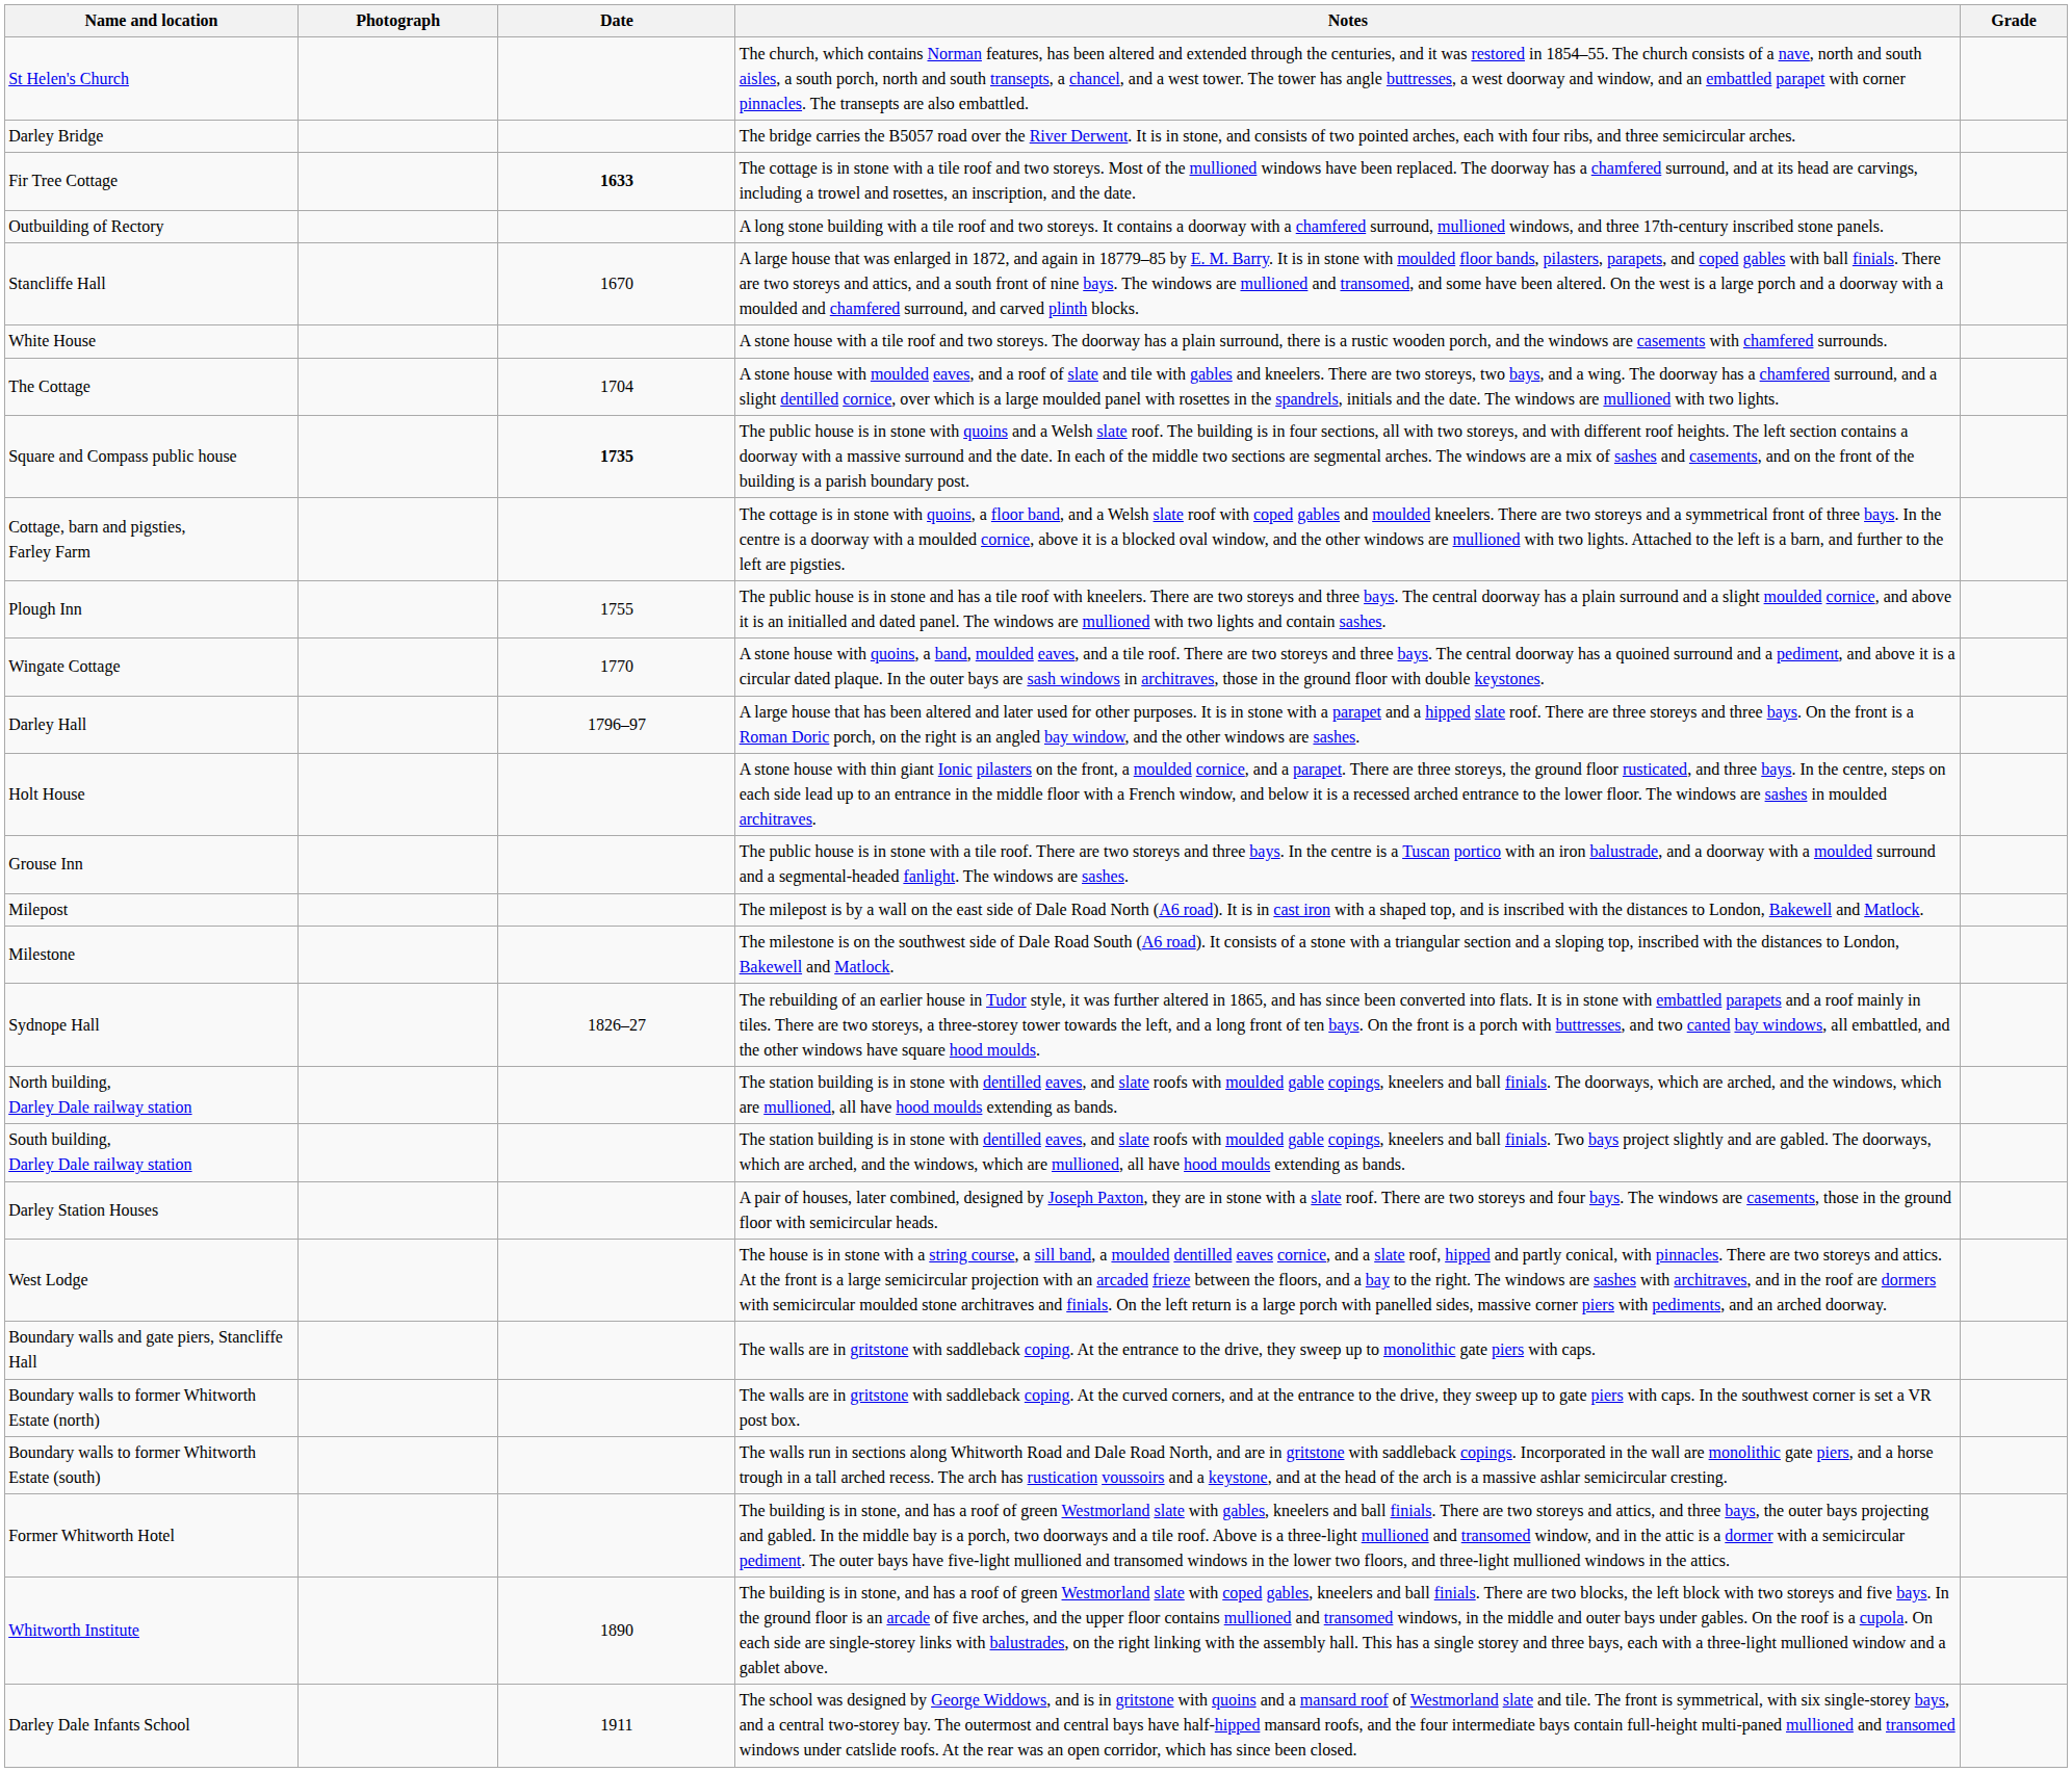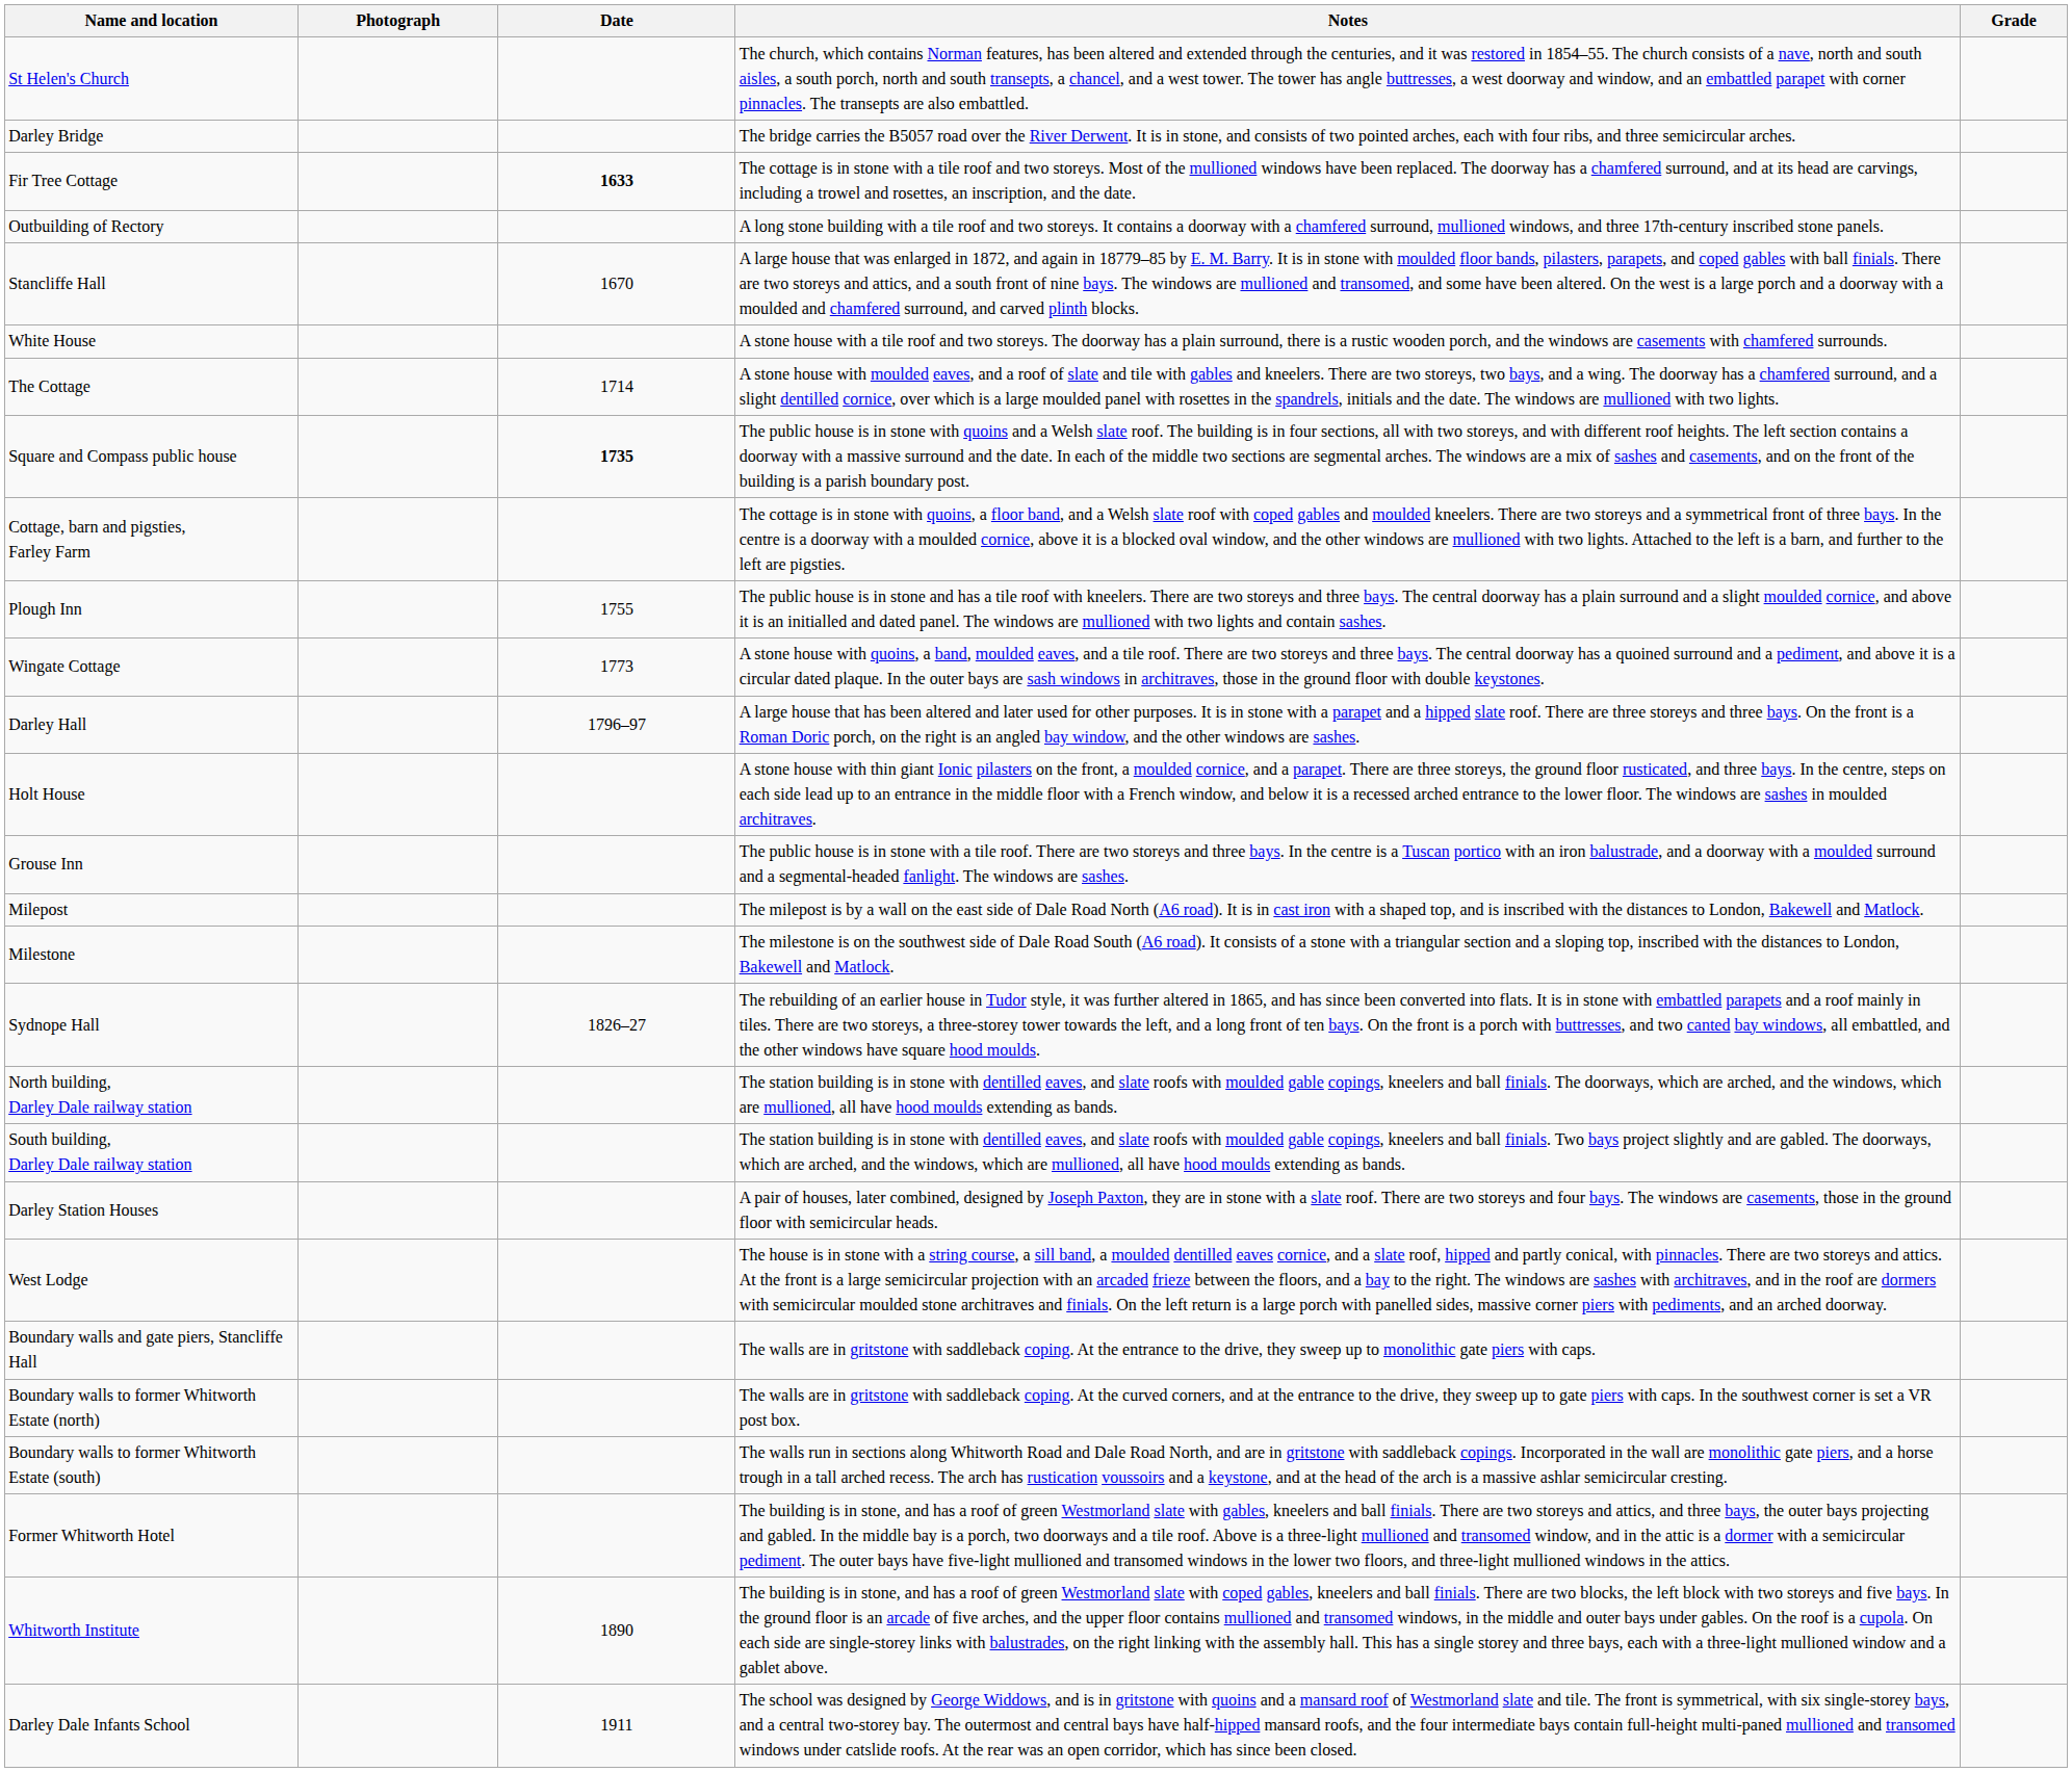The Cottage | Date: 1704 -> 1714
Wingate Cottage | Date: 1770 -> 1773
